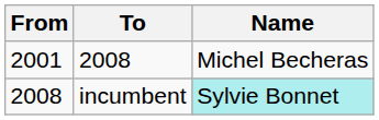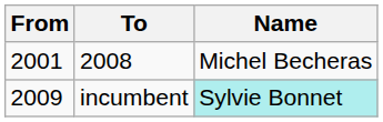incumbent | From: 2008 -> 2009
